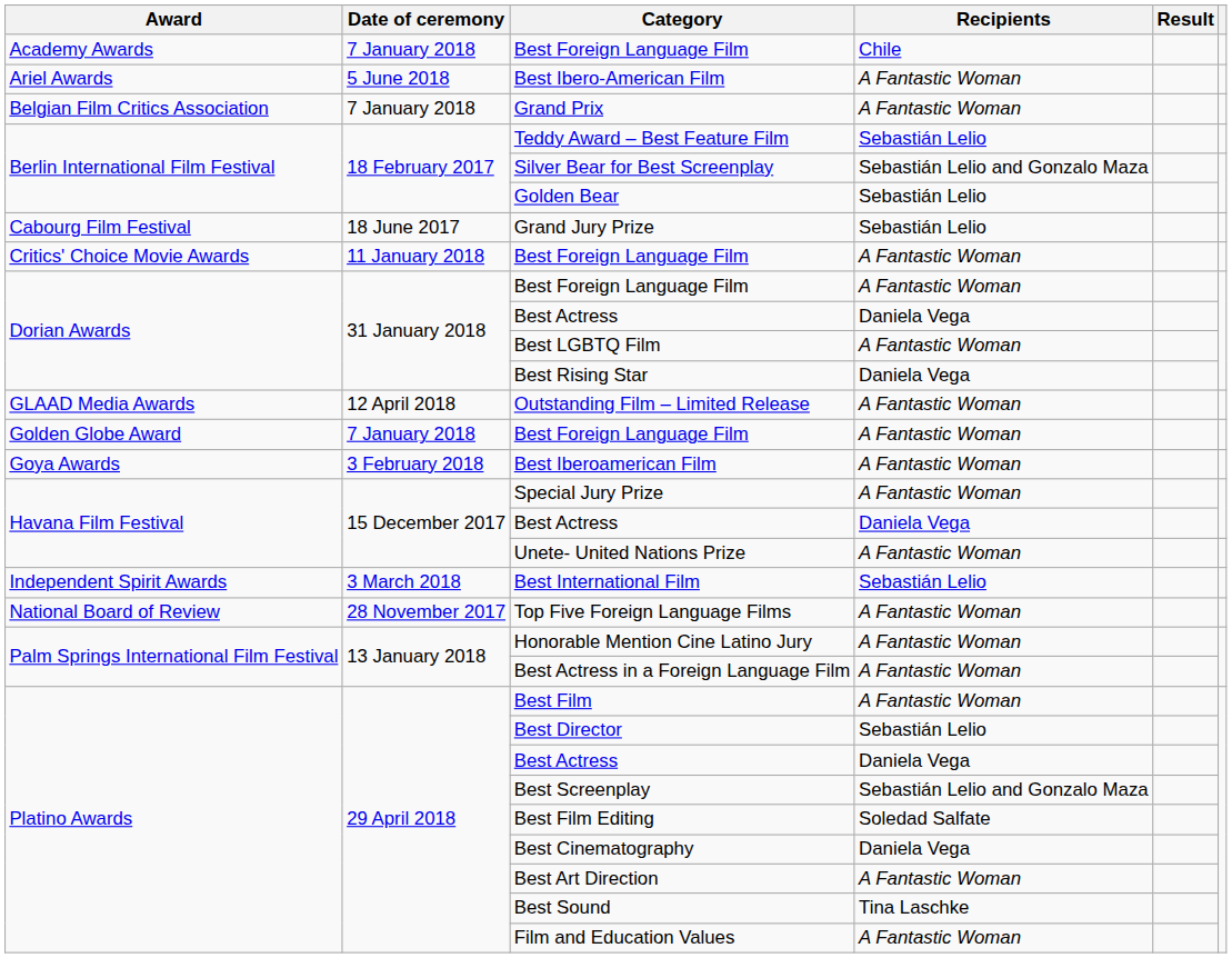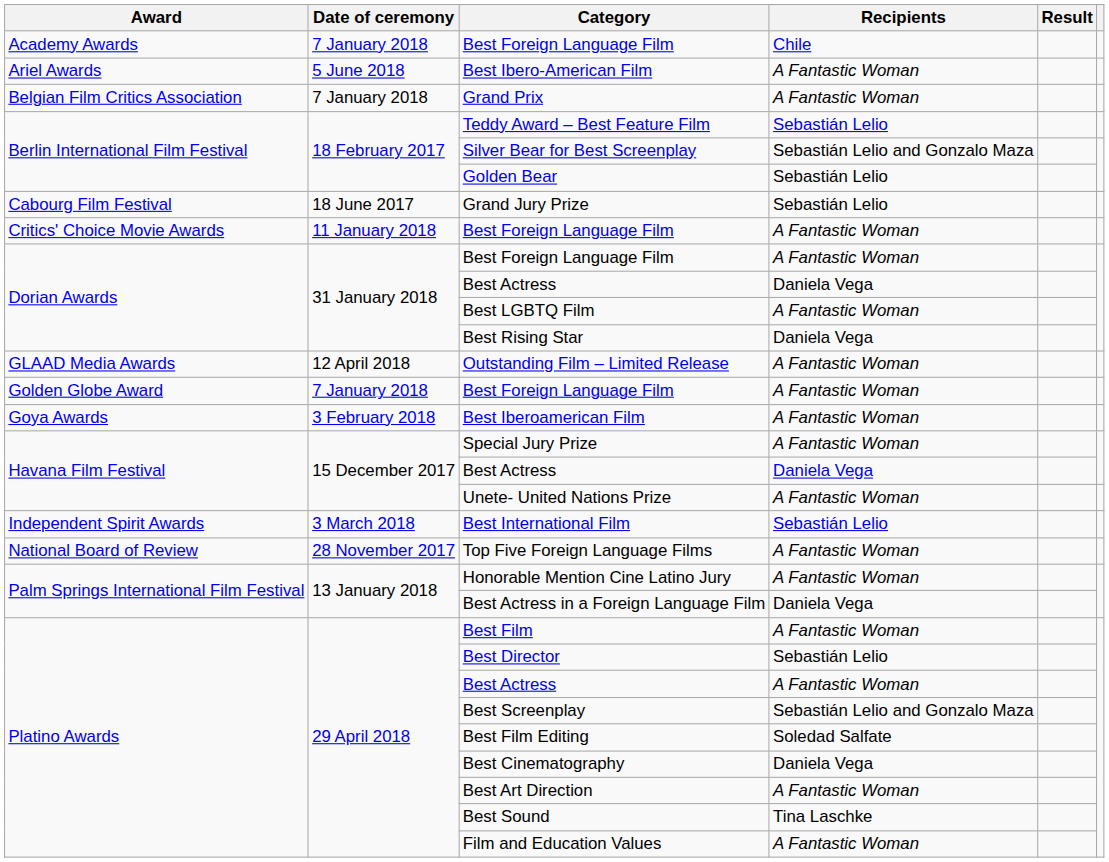Best Actress in a Foreign Language Film | Recipients: A Fantastic Woman -> Daniela Vega
Platino Awards / Best Actress | Recipients: Daniela Vega -> A Fantastic Woman
